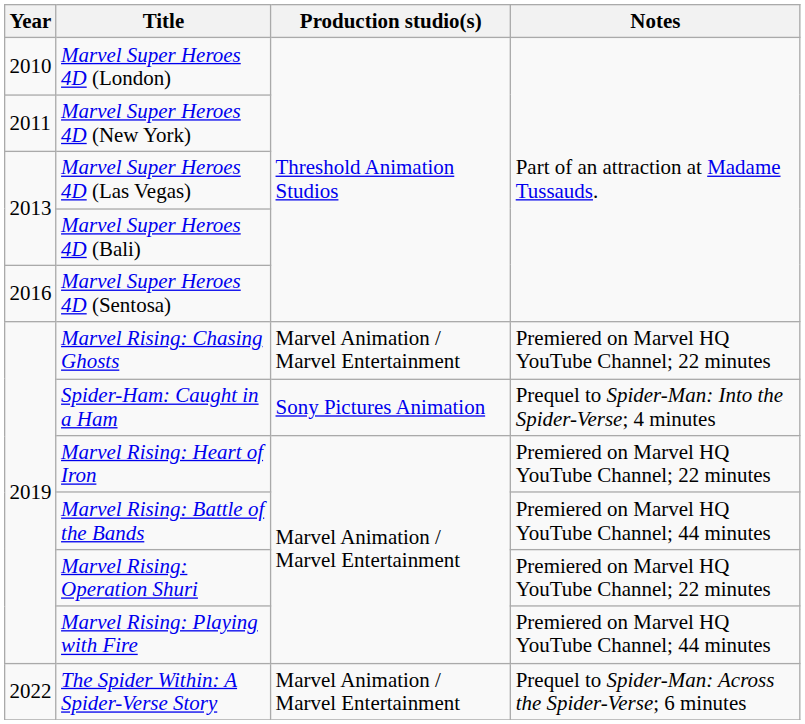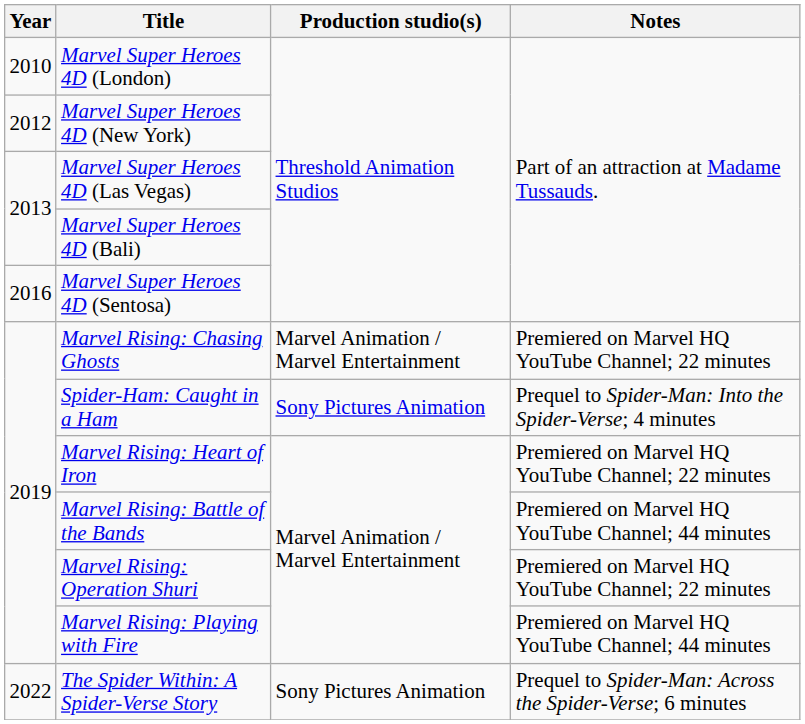Marvel Super Heroes 4D (New York) | Year: 2011 -> 2012
The Spider Within: A Spider-Verse Story | Production studio(s): Marvel Animation / Marvel Entertainment -> Sony Pictures Animation
